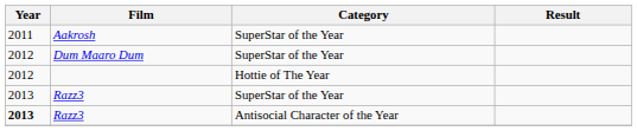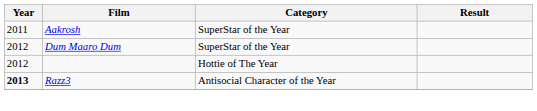- row: 2013 | Razz3 | SuperStar of the Year
